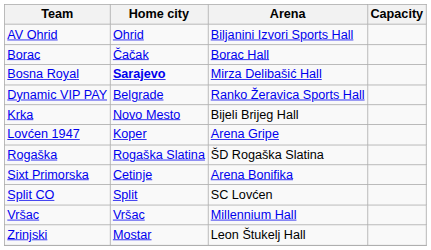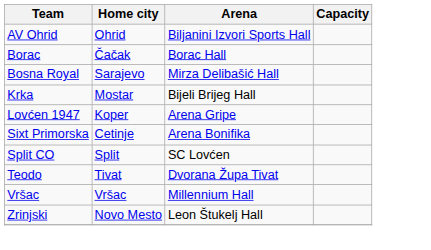Bosna Royal | Home city: bold -> normal
- row: Dynamic VIP PAY | Belgrade | Ranko Žeravica Sports Hall
Krka | Home city: Novo Mesto -> Mostar
- row: Rogaška | Rogaška Slatina | ŠD Rogaška Slatina
+ row: Teodo | Tivat | Dvorana Župa Tivat
Zrinjski | Home city: Mostar -> Novo Mesto
